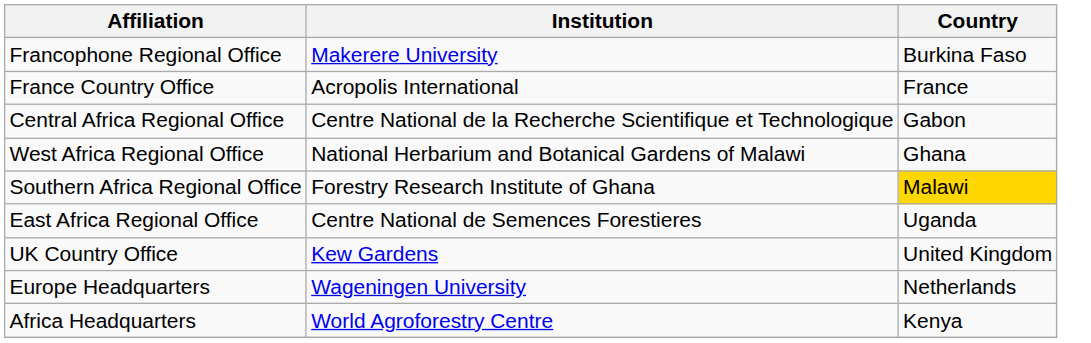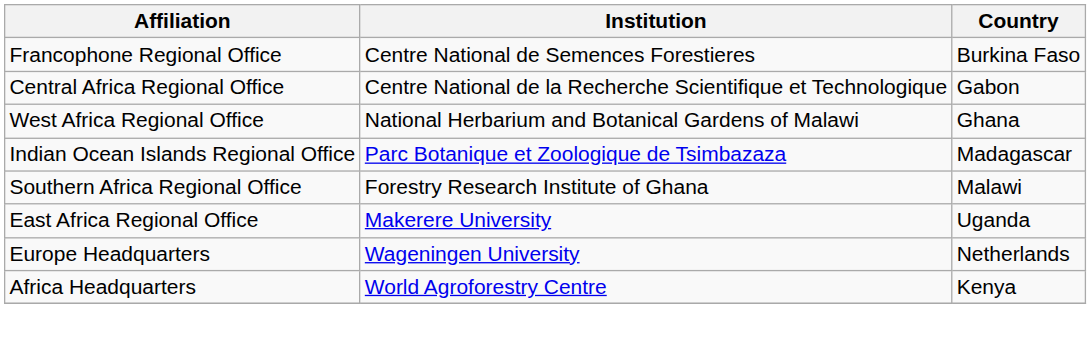Francophone Regional Office | Institution: Makerere University -> Centre National de Semences Forestieres
- row: France Country Office | Acropolis International | France
+ row: Indian Ocean Islands Regional Office | Parc Botanique et Zoologique de Tsimbazaza | Madagascar
Southern Africa Regional Office | Country: gold background -> no background
East Africa Regional Office | Institution: Centre National de Semences Forestieres -> Makerere University
- row: UK Country Office | Kew Gardens | United Kingdom
